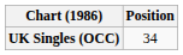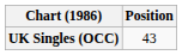UK Singles (OCC) | Position: 34 -> 43
